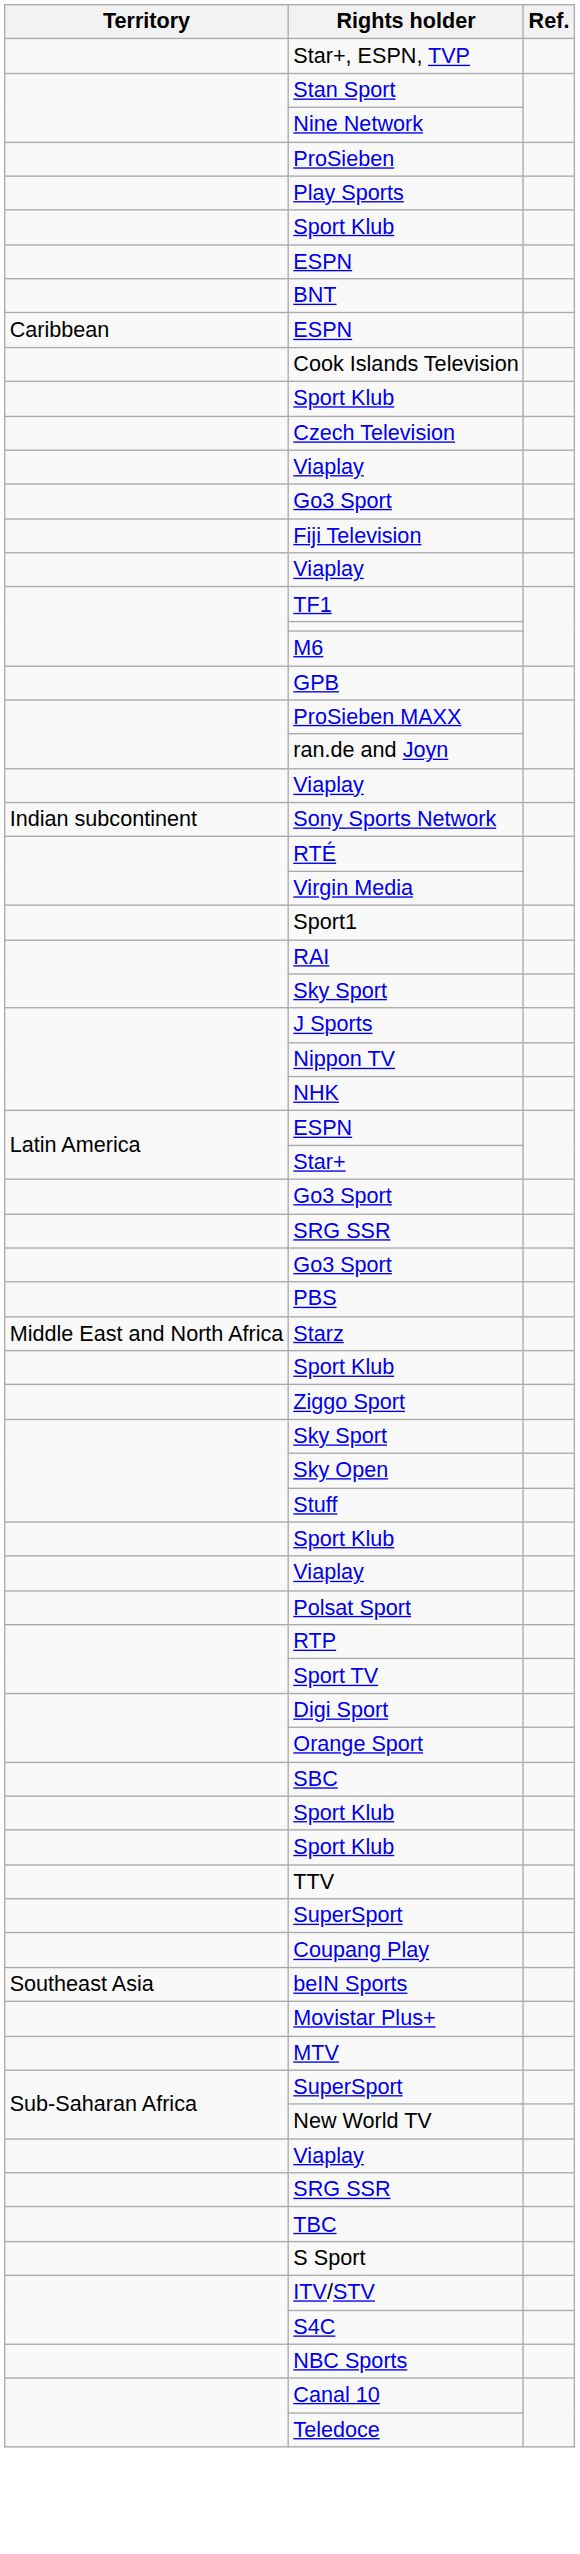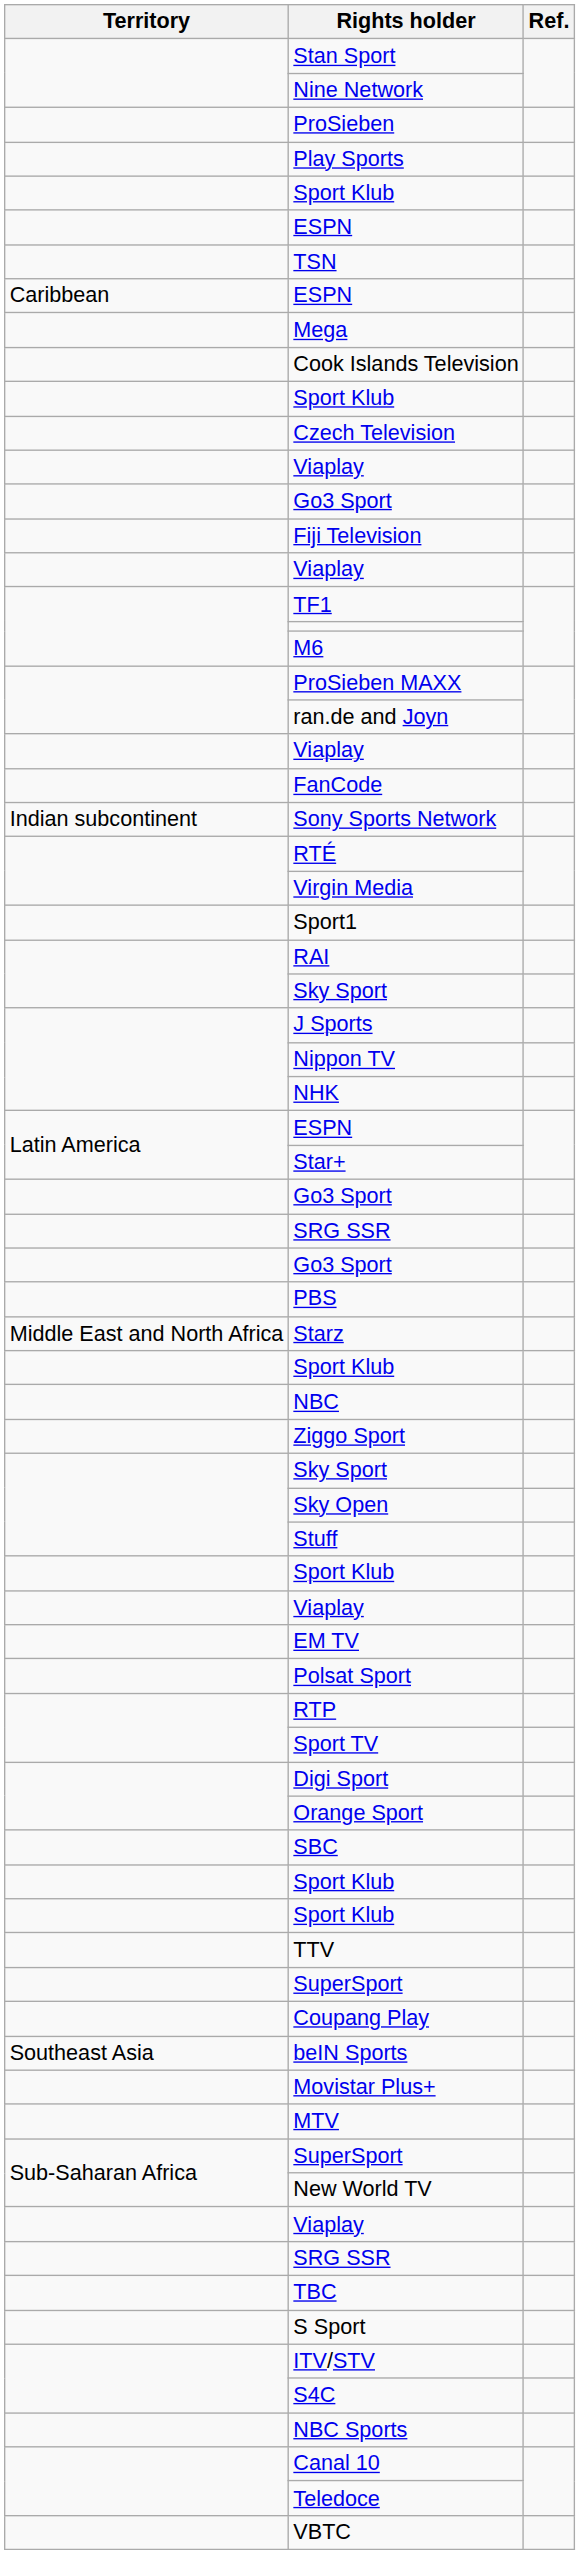- row: Star+, ESPN, TVP
- row: BNT
+ row: TSN
+ row: Mega
- row: GPB
+ row: FanCode
+ row: NBC
+ row: EM TV
+ row: VBTC
